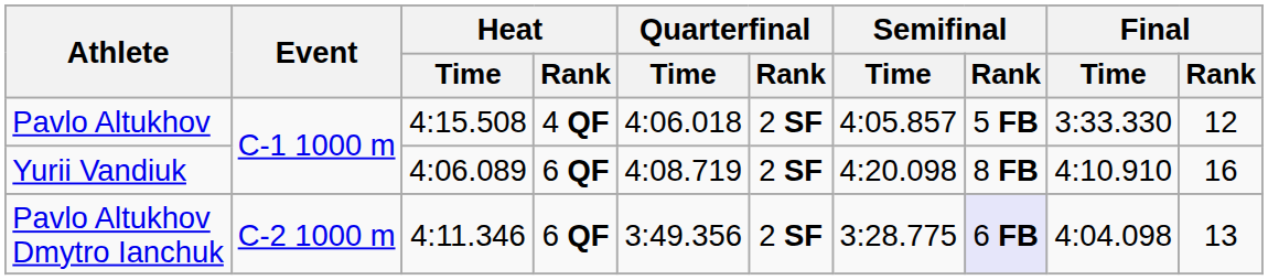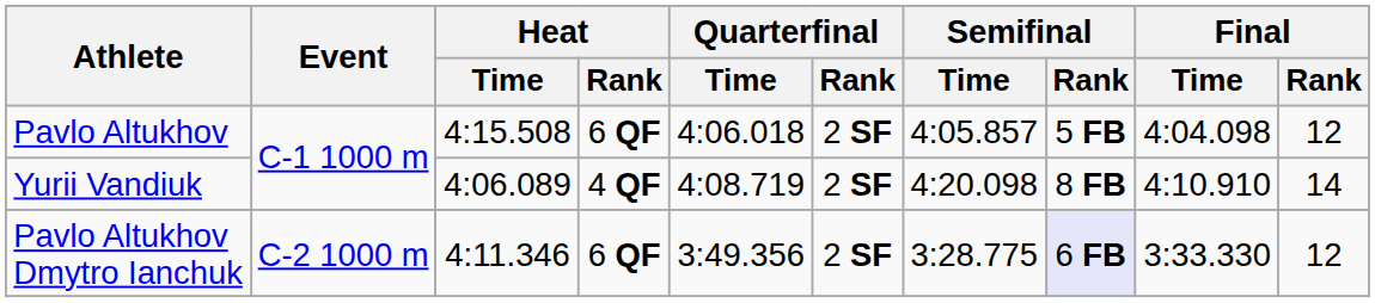Pavlo Altukhov | Heat / Rank: 4 QF -> 6 QF
Pavlo Altukhov | Final / Time: 3:33.330 -> 4:04.098
Yurii Vandiuk | Heat / Rank: 6 QF -> 4 QF
Yurii Vandiuk | Final / Rank: 16 -> 14
Pavlo Altukhov Dmytro Ianchuk | Final / Time: 4:04.098 -> 3:33.330
Pavlo Altukhov Dmytro Ianchuk | Final / Rank: 13 -> 12
